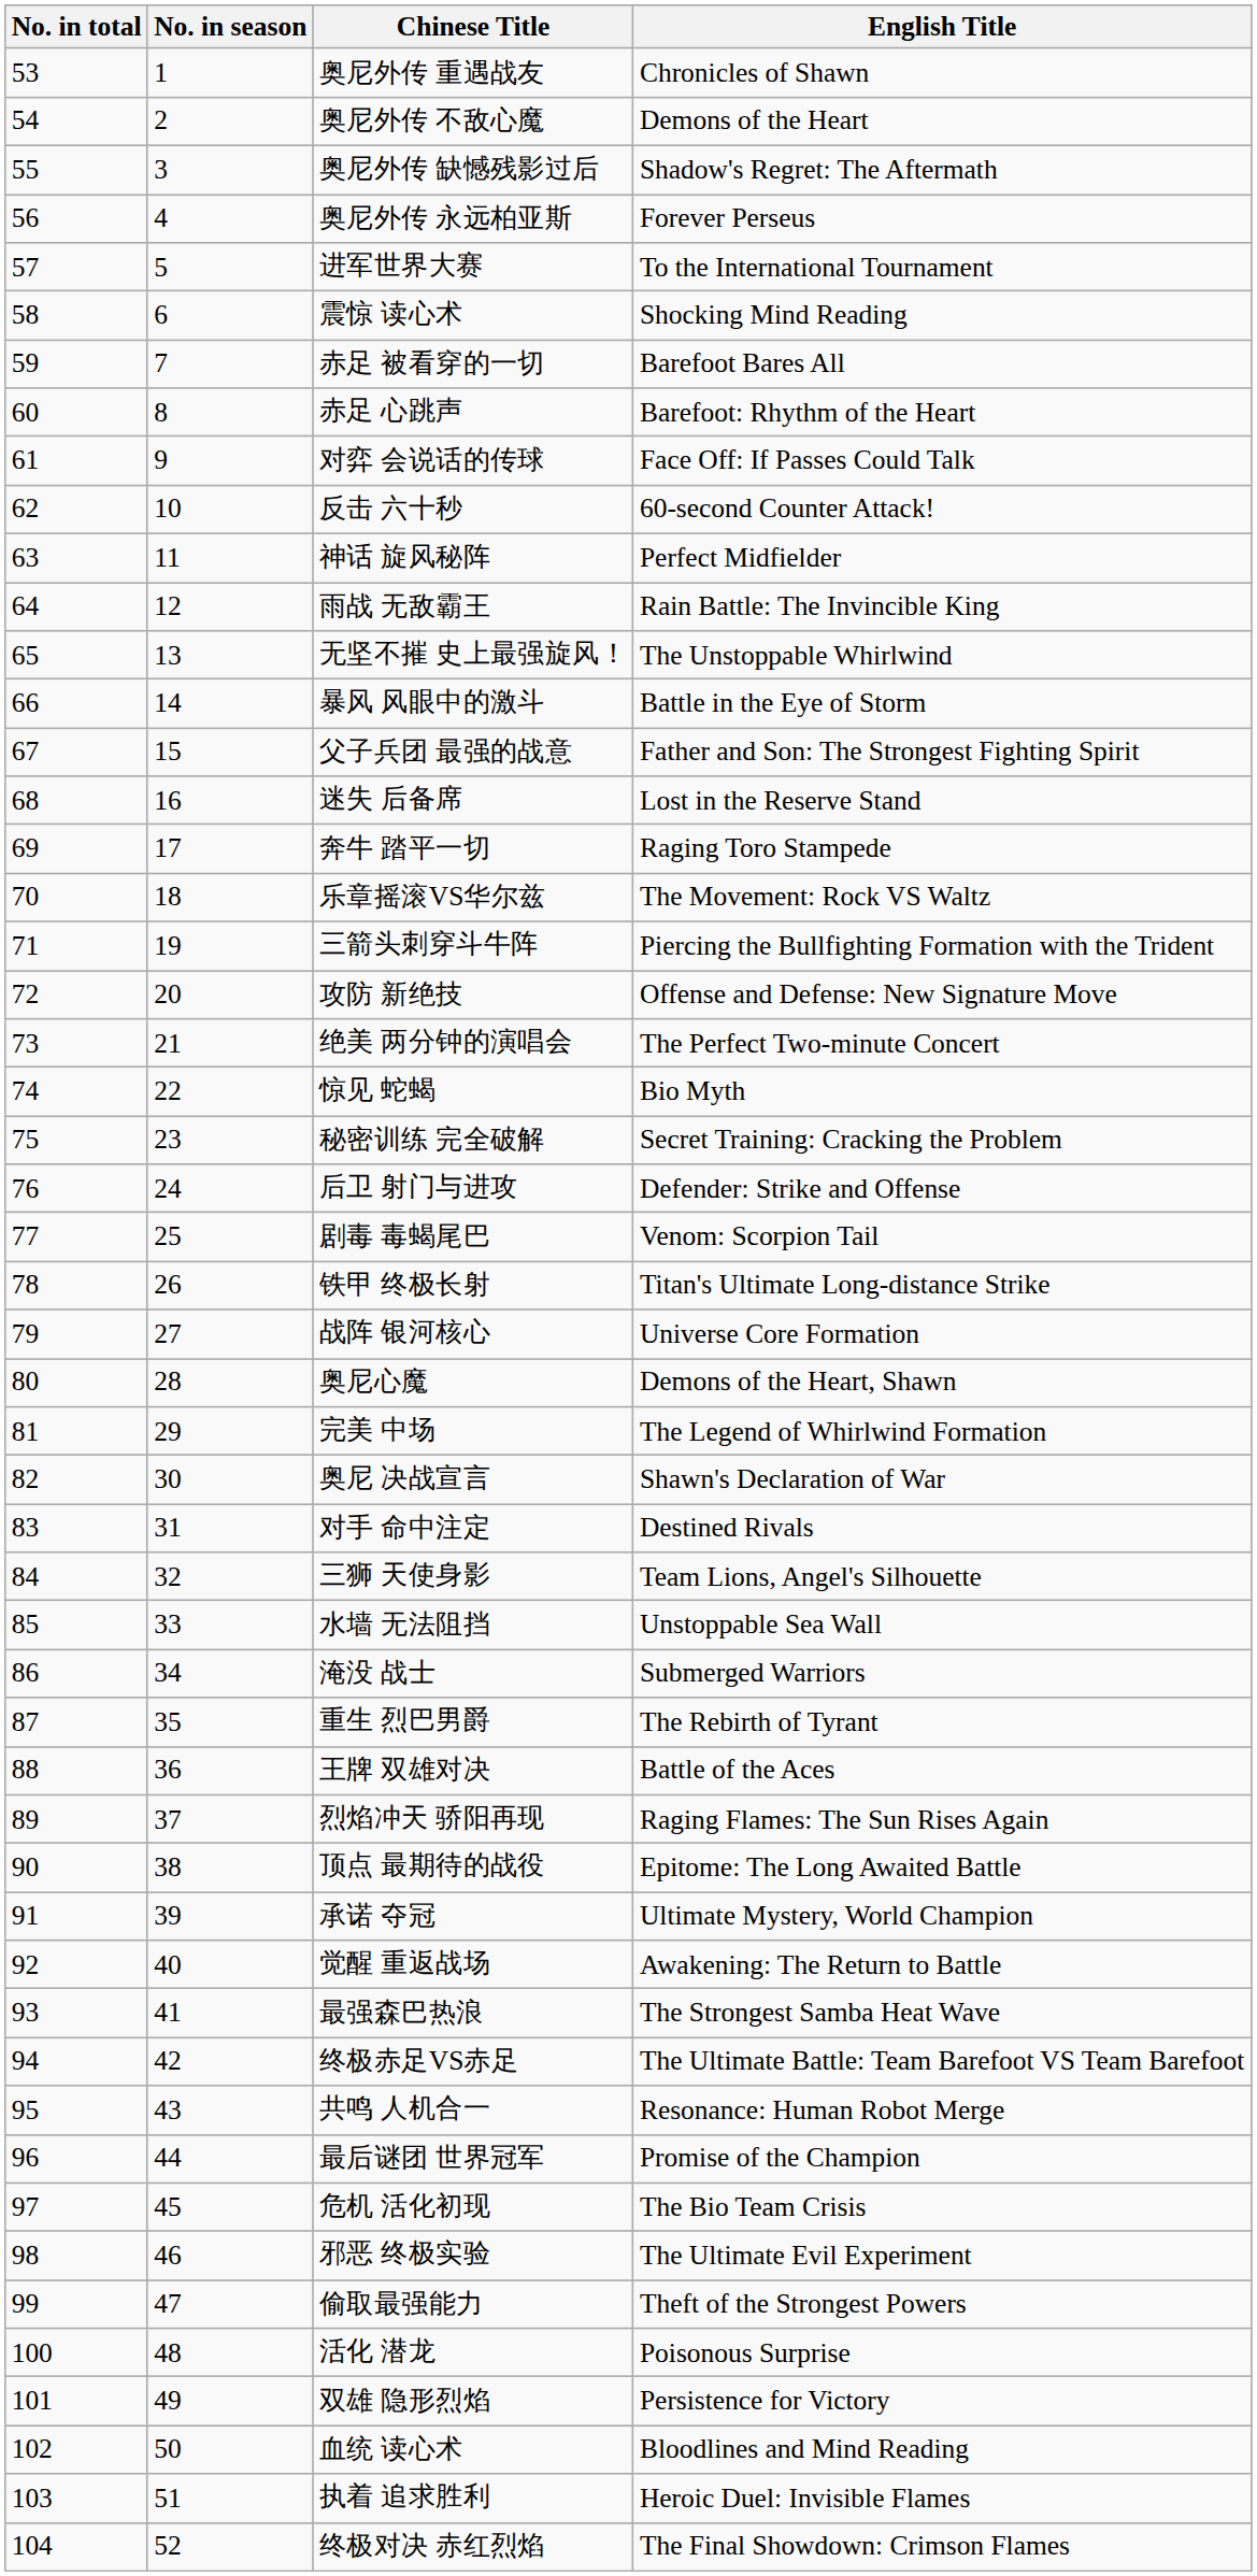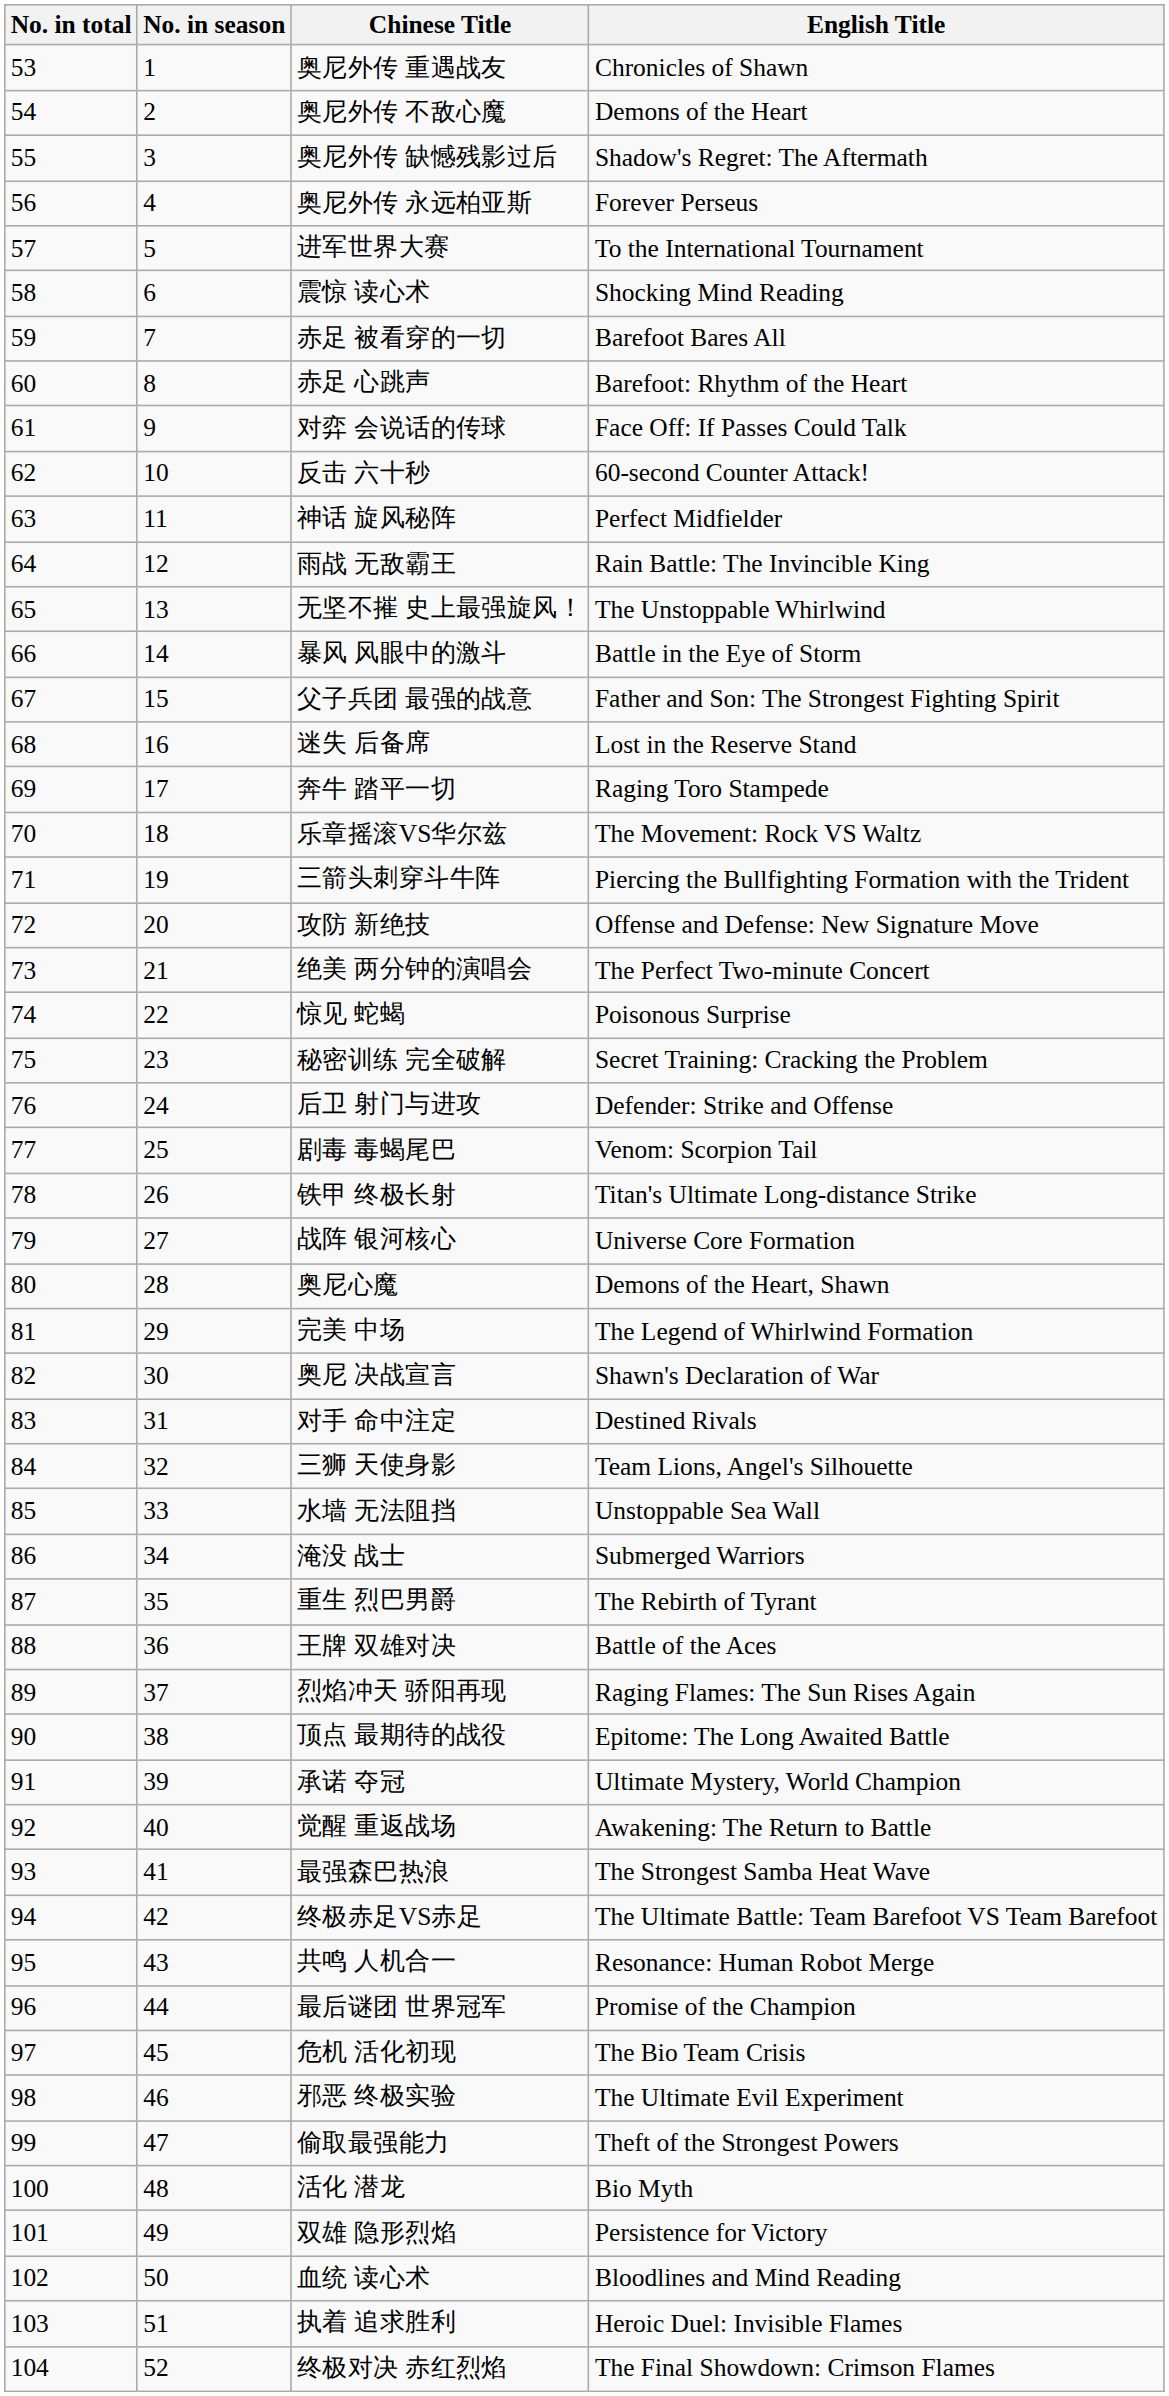惊见 蛇蝎 | English Title: Bio Myth -> Poisonous Surprise
活化 潜龙 | English Title: Poisonous Surprise -> Bio Myth
